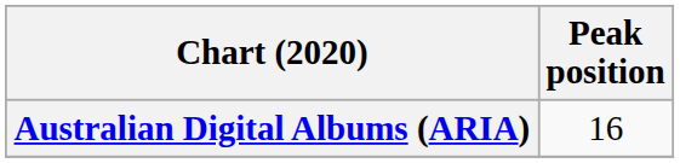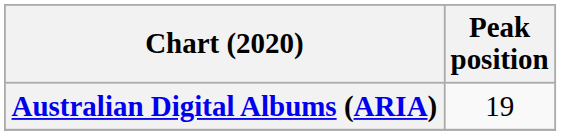Australian Digital Albums (ARIA) | Peak position: 16 -> 19
